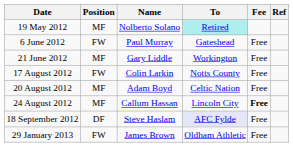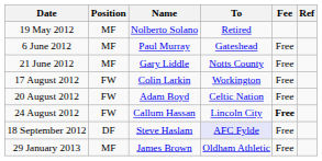19 May 2012 | To: paleturquoise background -> no background
6 June 2012 | Position: FW -> MF
21 June 2012 | To: Workington -> Notts County
17 August 2012 | To: Notts County -> Workington
20 August 2012 | Position: MF -> FW
24 August 2012 | Position: MF -> FW
29 January 2013 | Position: FW -> MF
